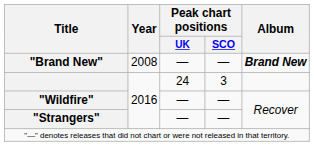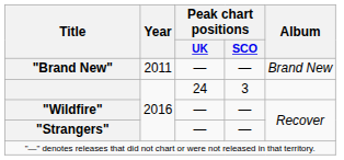"Brand New" | Year: 2008 -> 2011
"Brand New" | Album: bold -> normal
